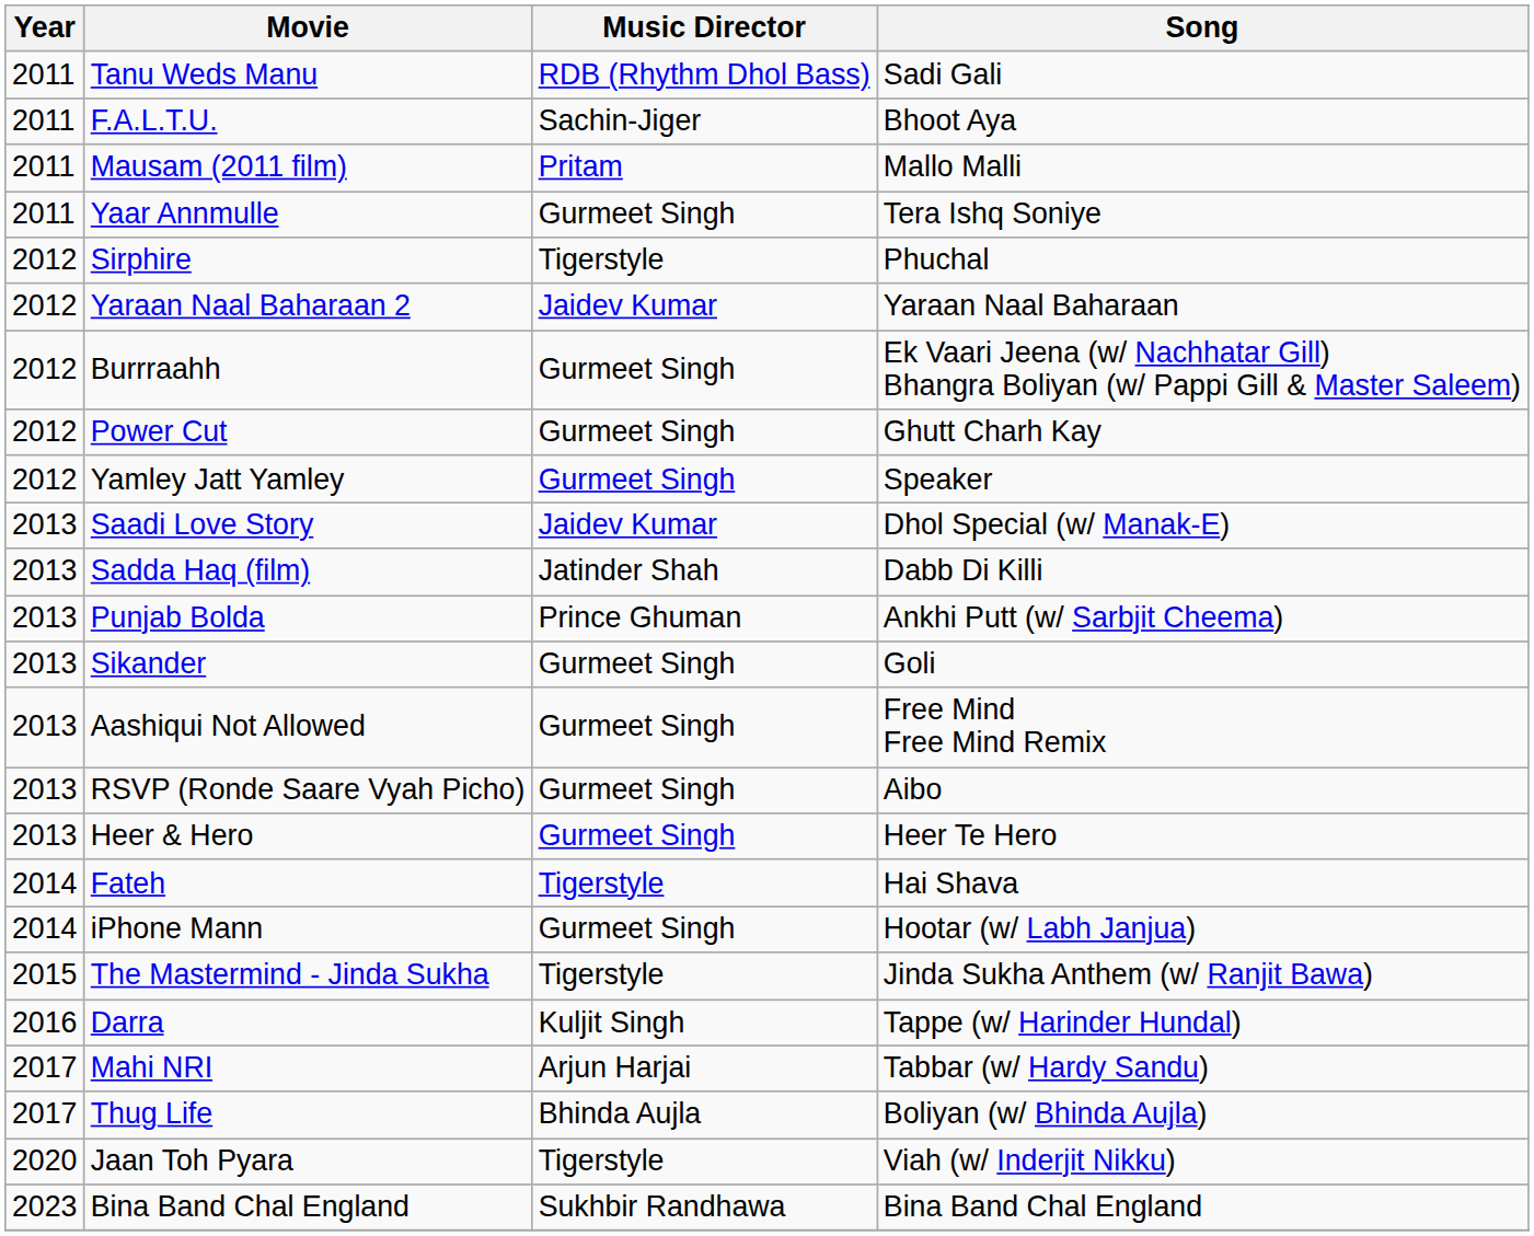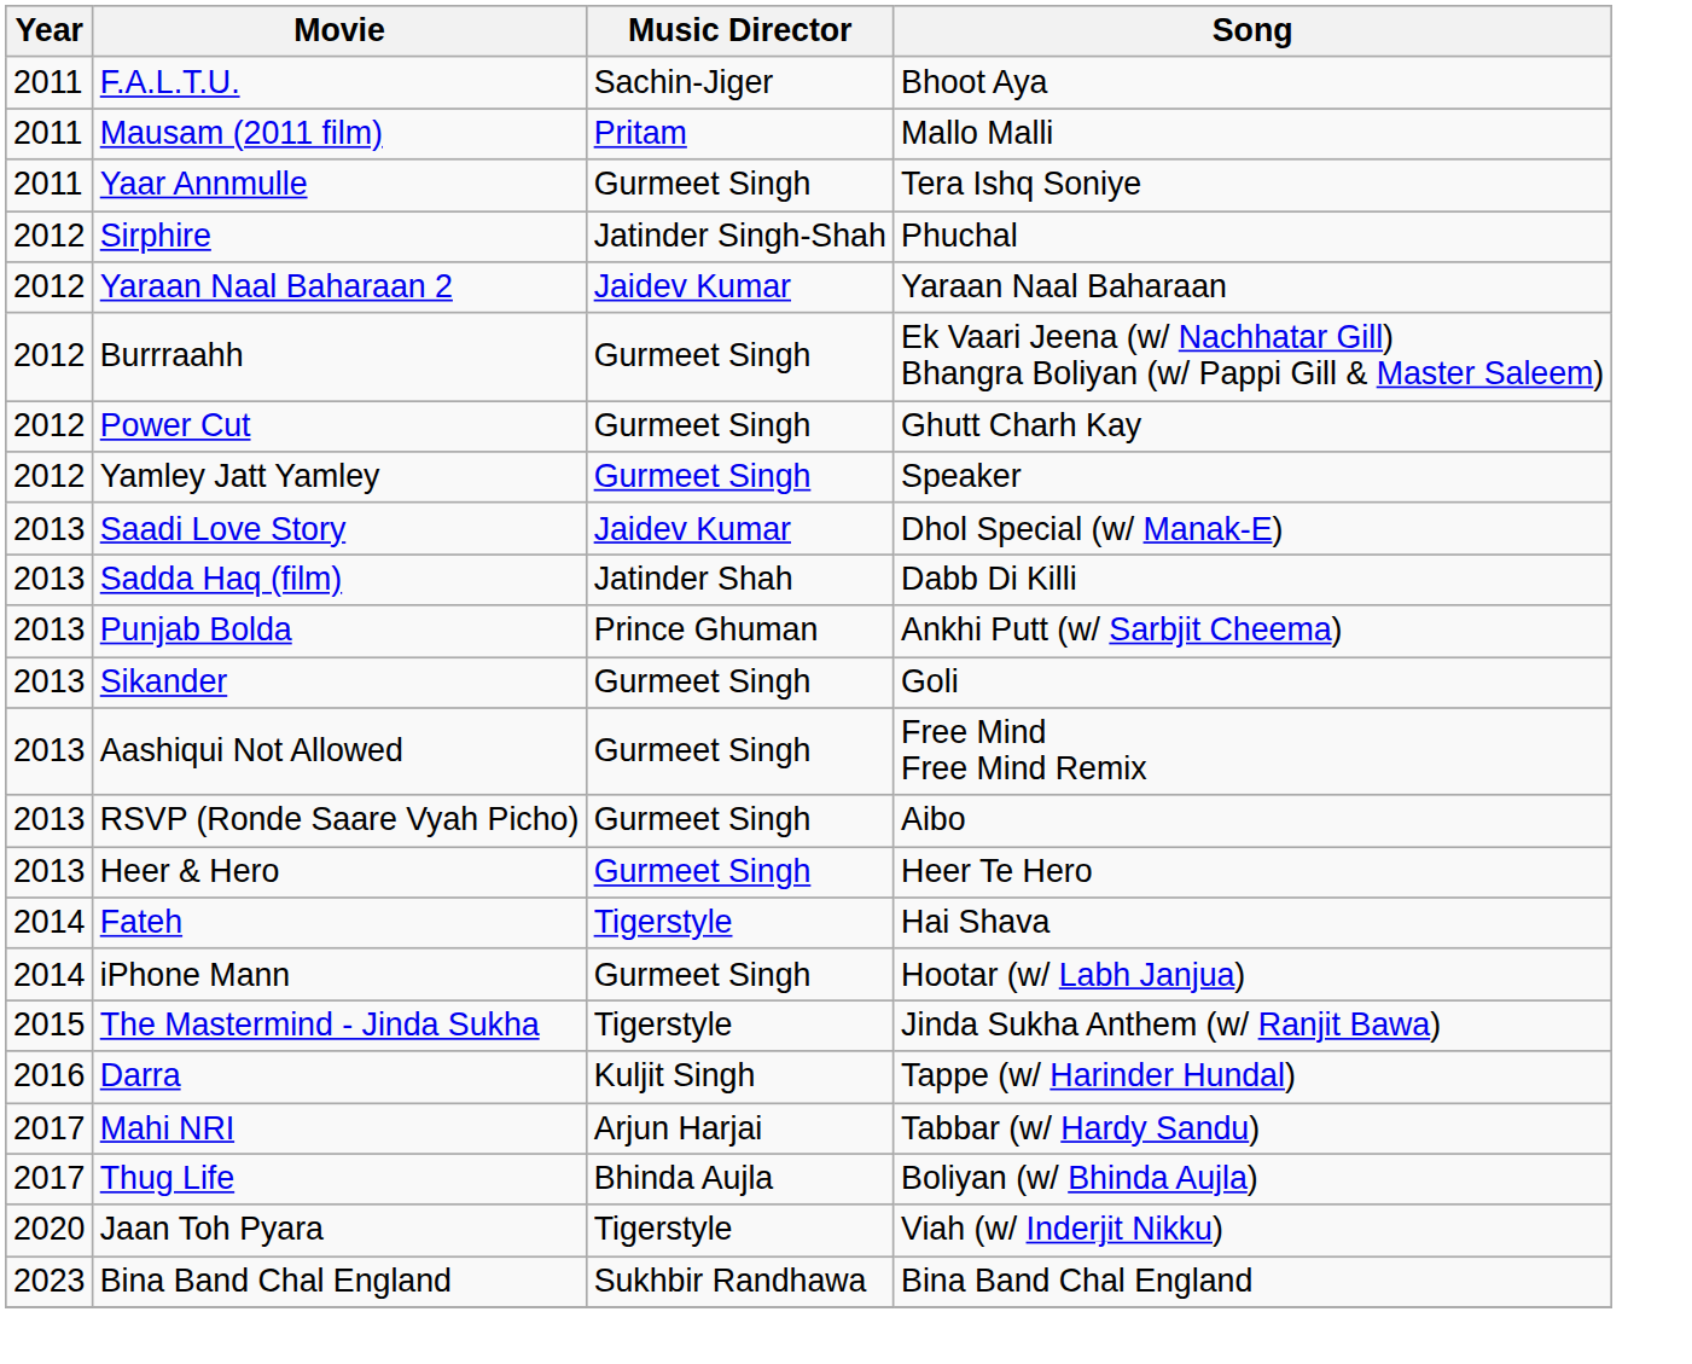- row: 2011 | Tanu Weds Manu | RDB (Rhythm Dhol Bass) | Sadi Gali
Sirphire | Music Director: Tigerstyle -> Jatinder Singh-Shah
